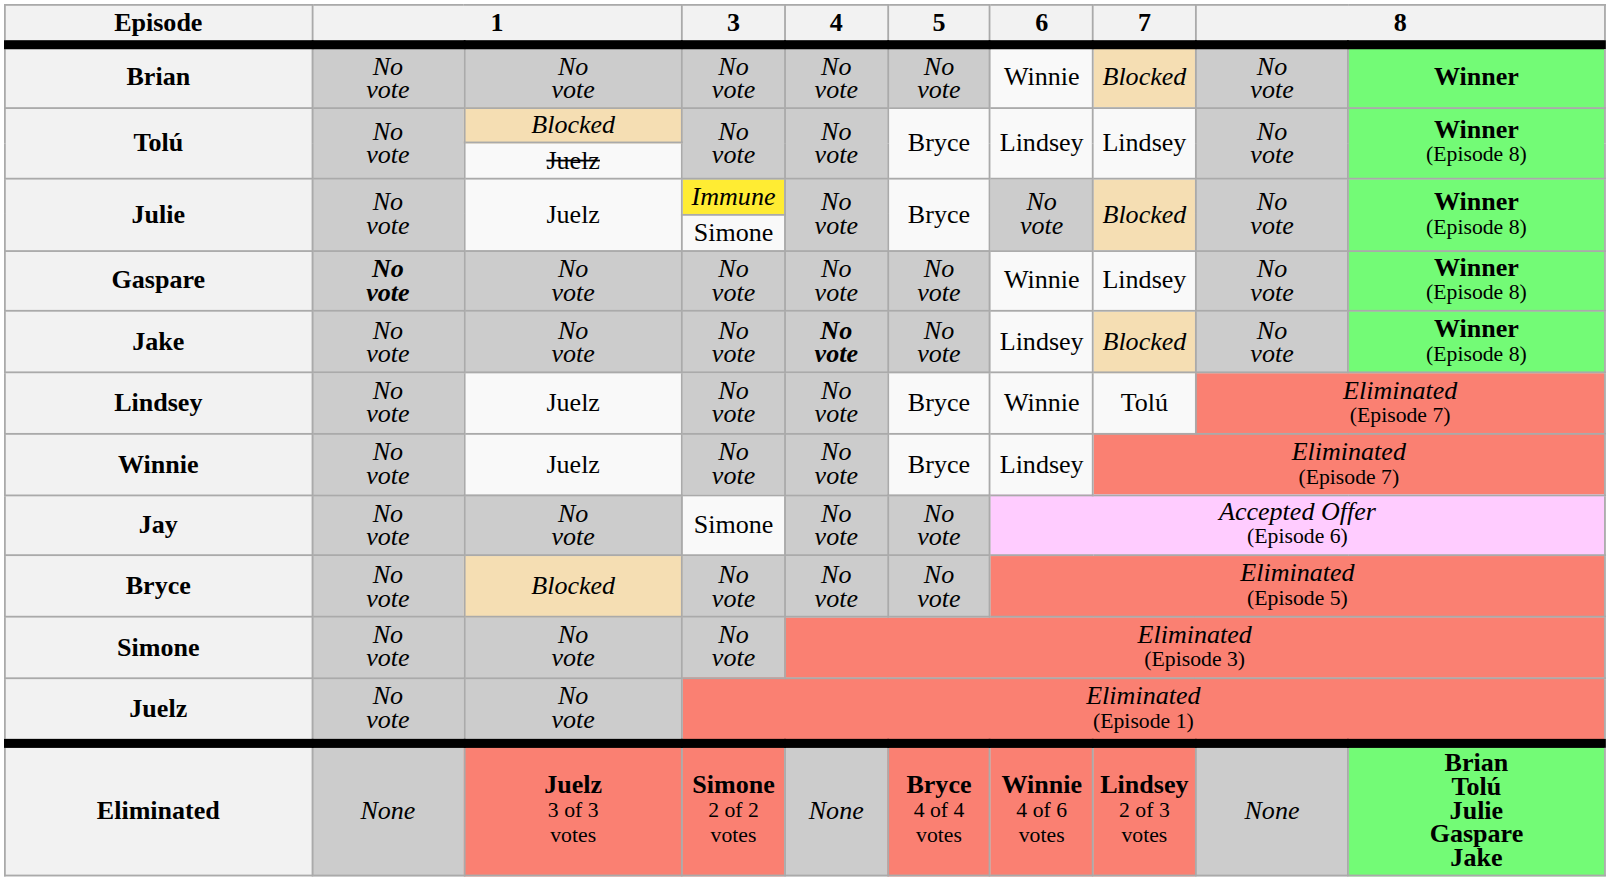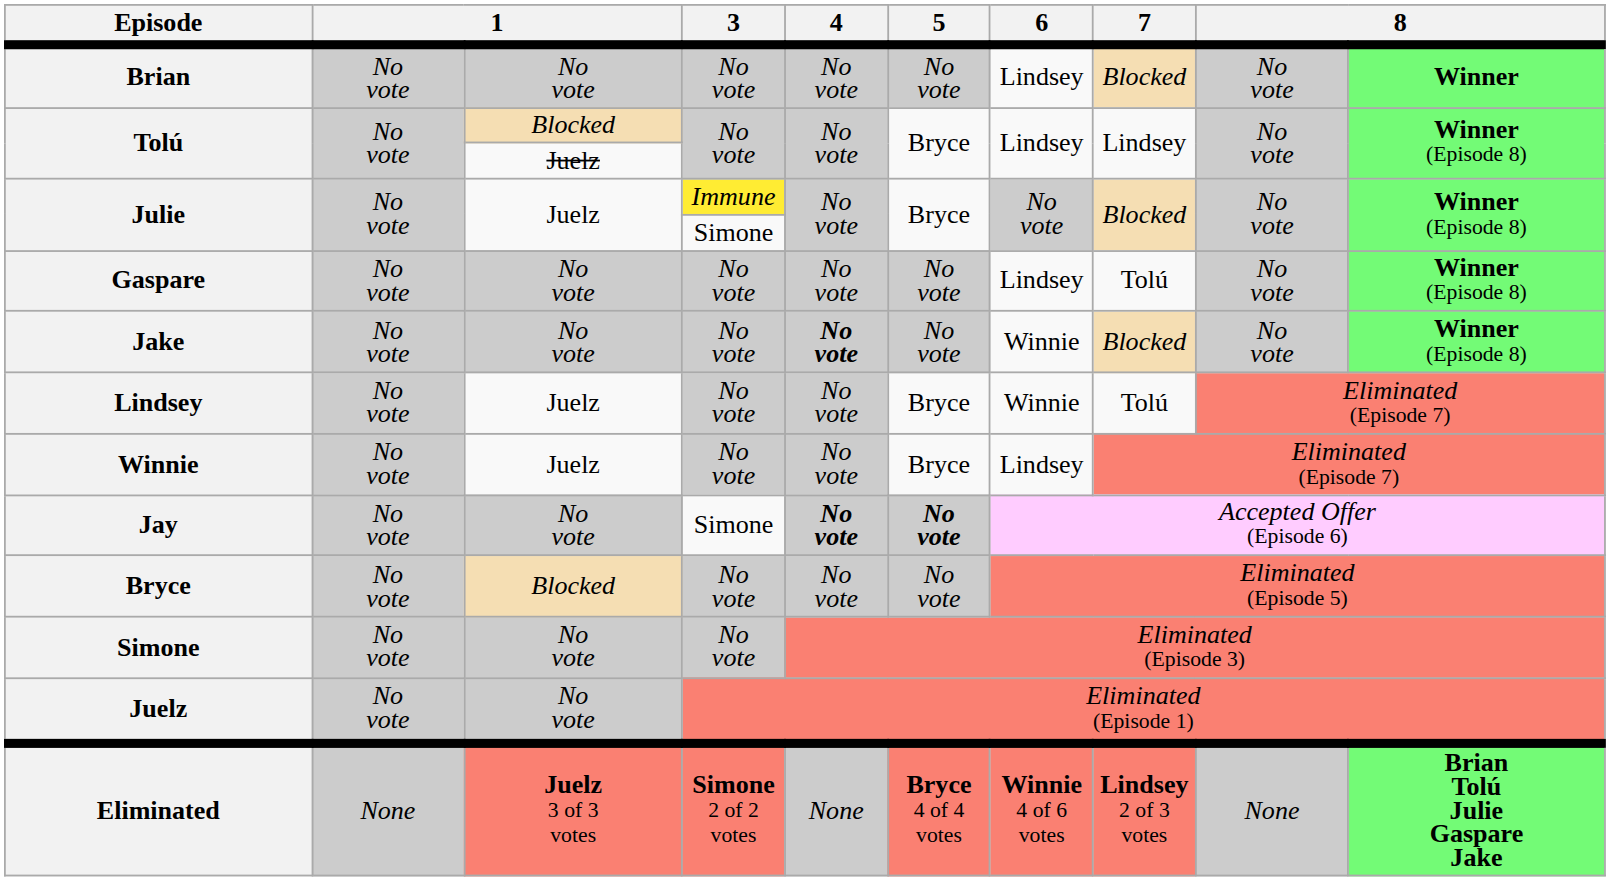Brian | 6: Winnie -> Lindsey
Gaspare | column 2: bold -> normal
Gaspare | 6: Winnie -> Lindsey
Gaspare | 7: Lindsey -> Tolú
Jake | 6: Lindsey -> Winnie
Jay | 4: normal -> bold
Jay | 5: normal -> bold
